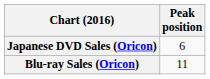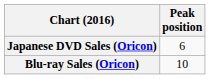Blu-ray Sales (Oricon) | Peak position: 11 -> 10
